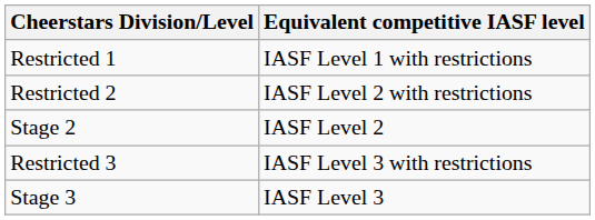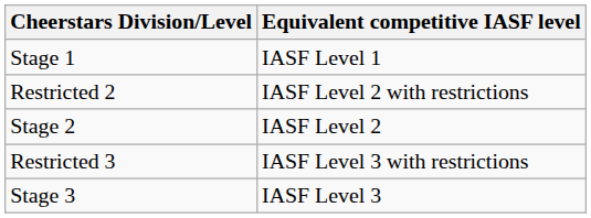- row: Restricted 1 | IASF Level 1 with restrictions
+ row: Stage 1 | IASF Level 1
